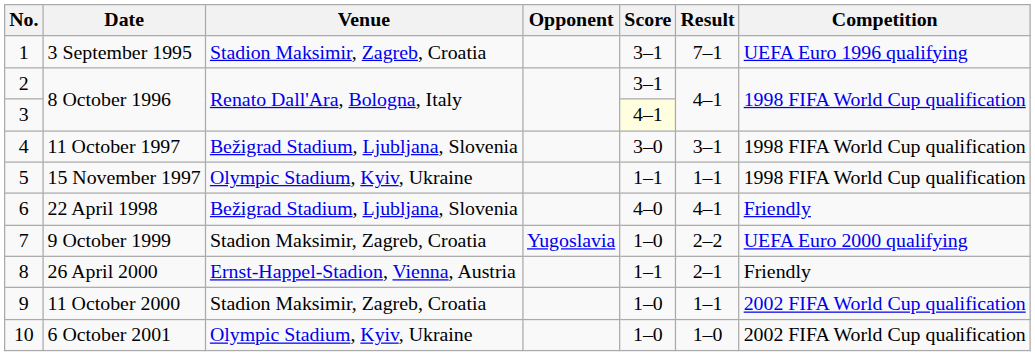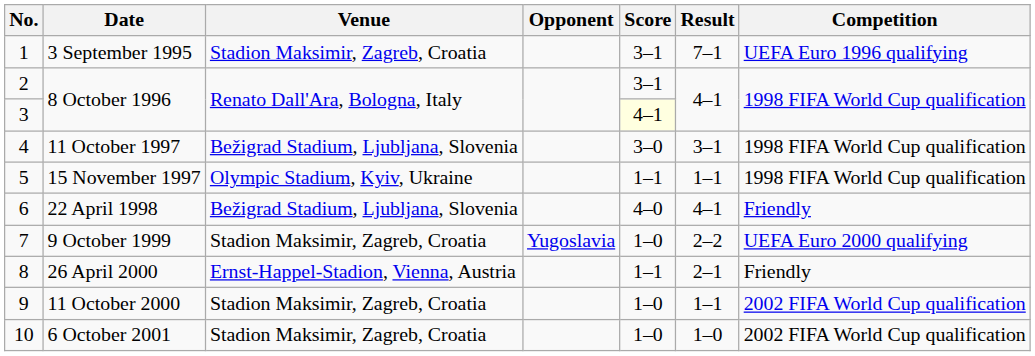6 October 2001 | Venue: Olympic Stadium, Kyiv, Ukraine -> Stadion Maksimir, Zagreb, Croatia
